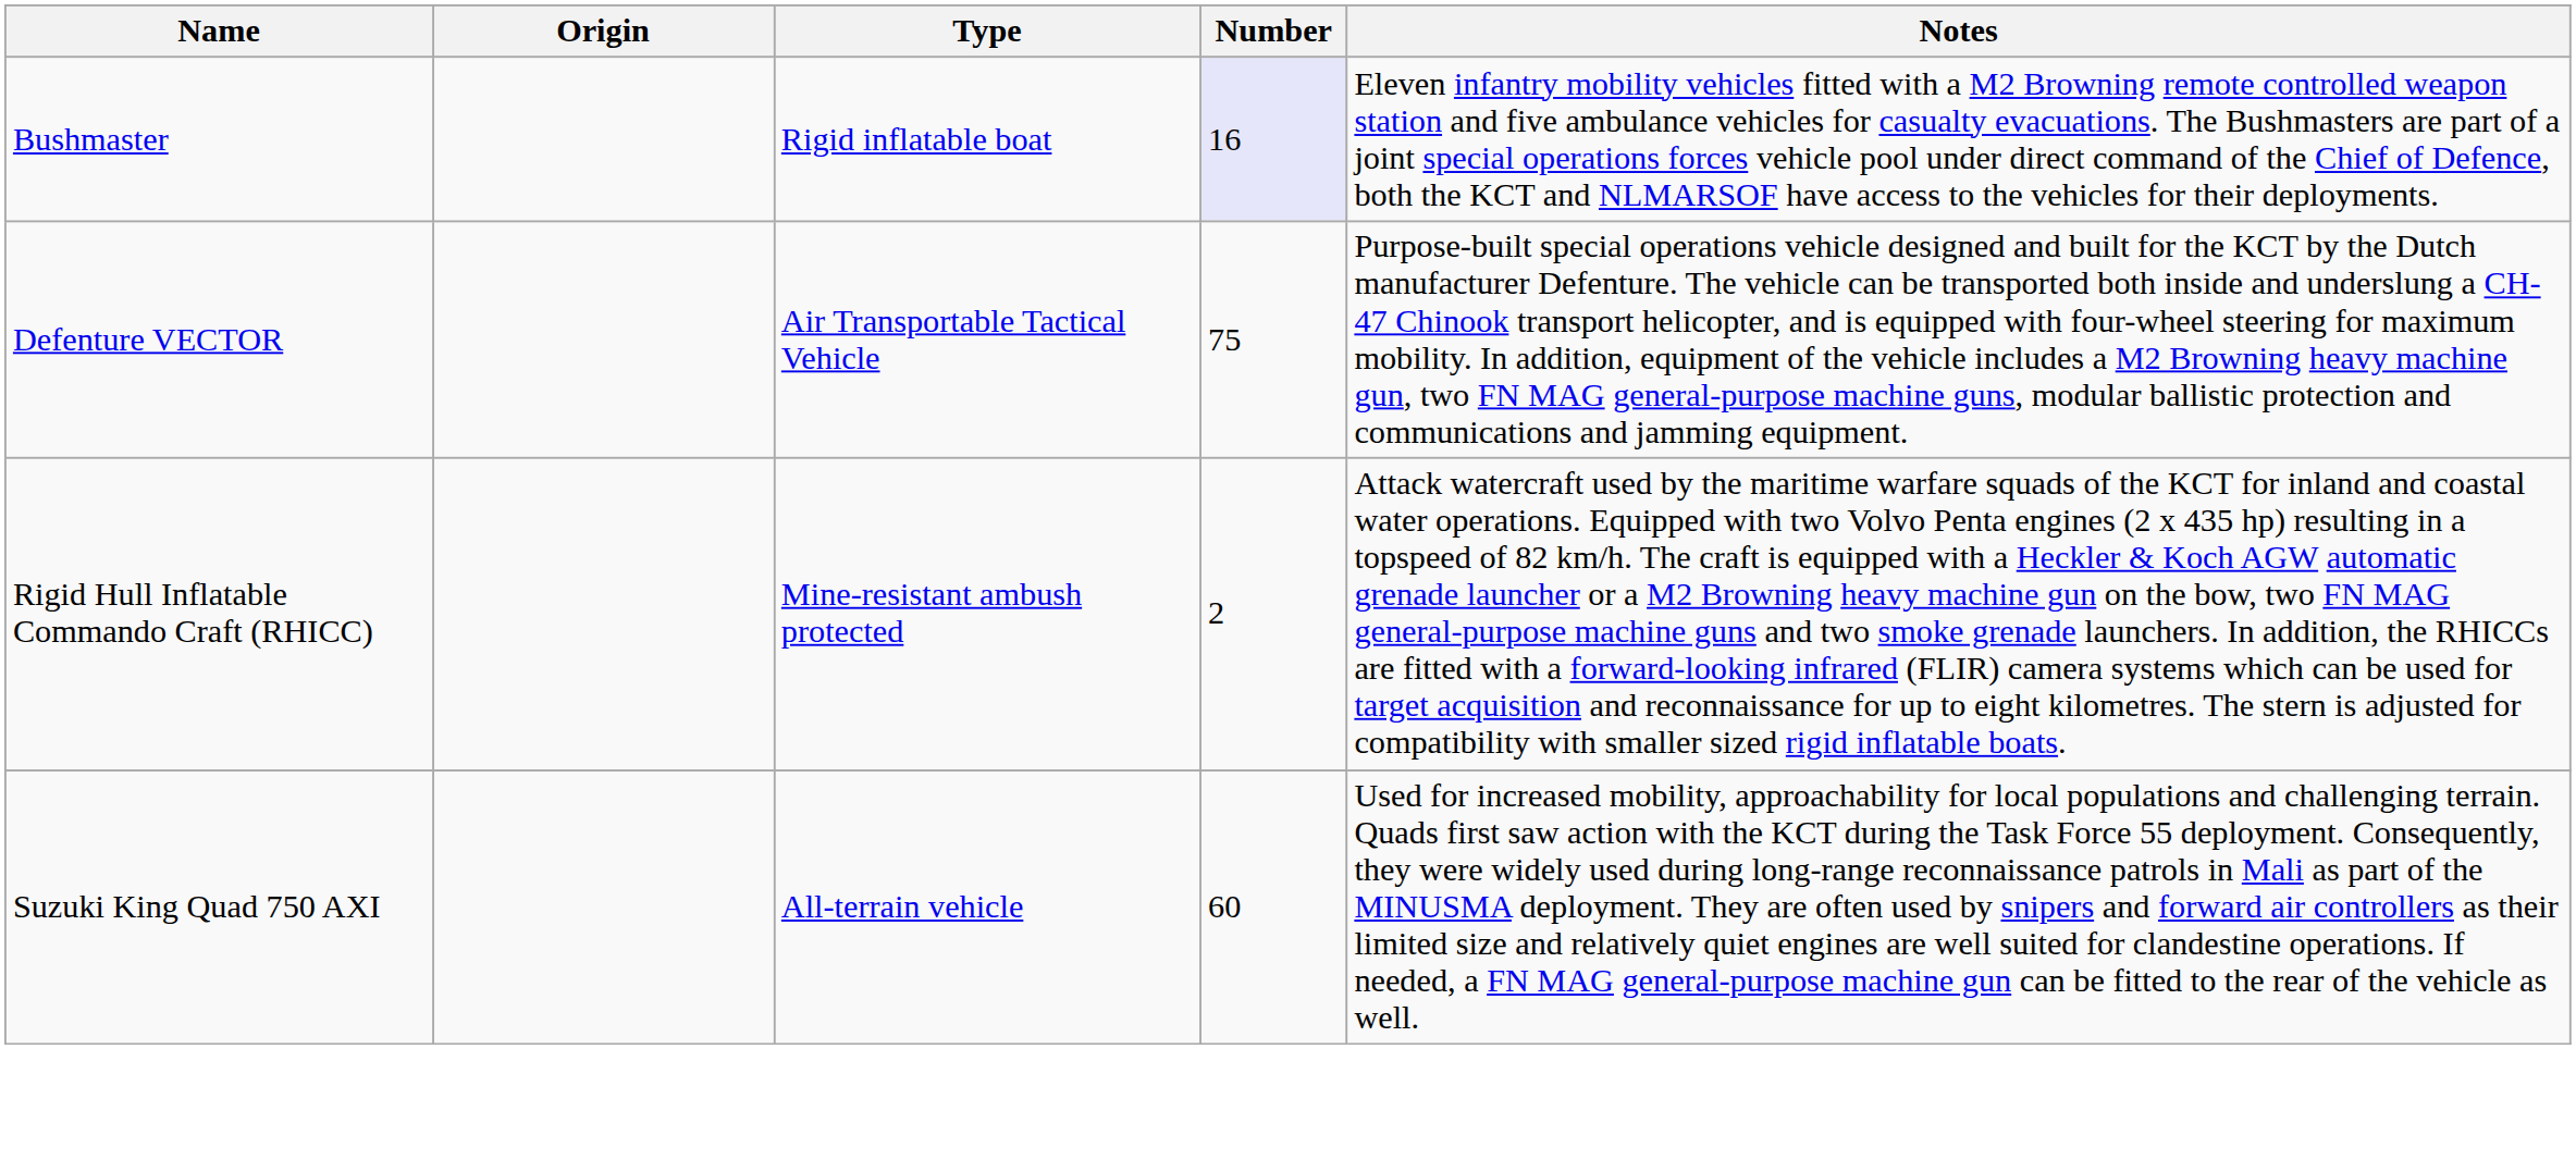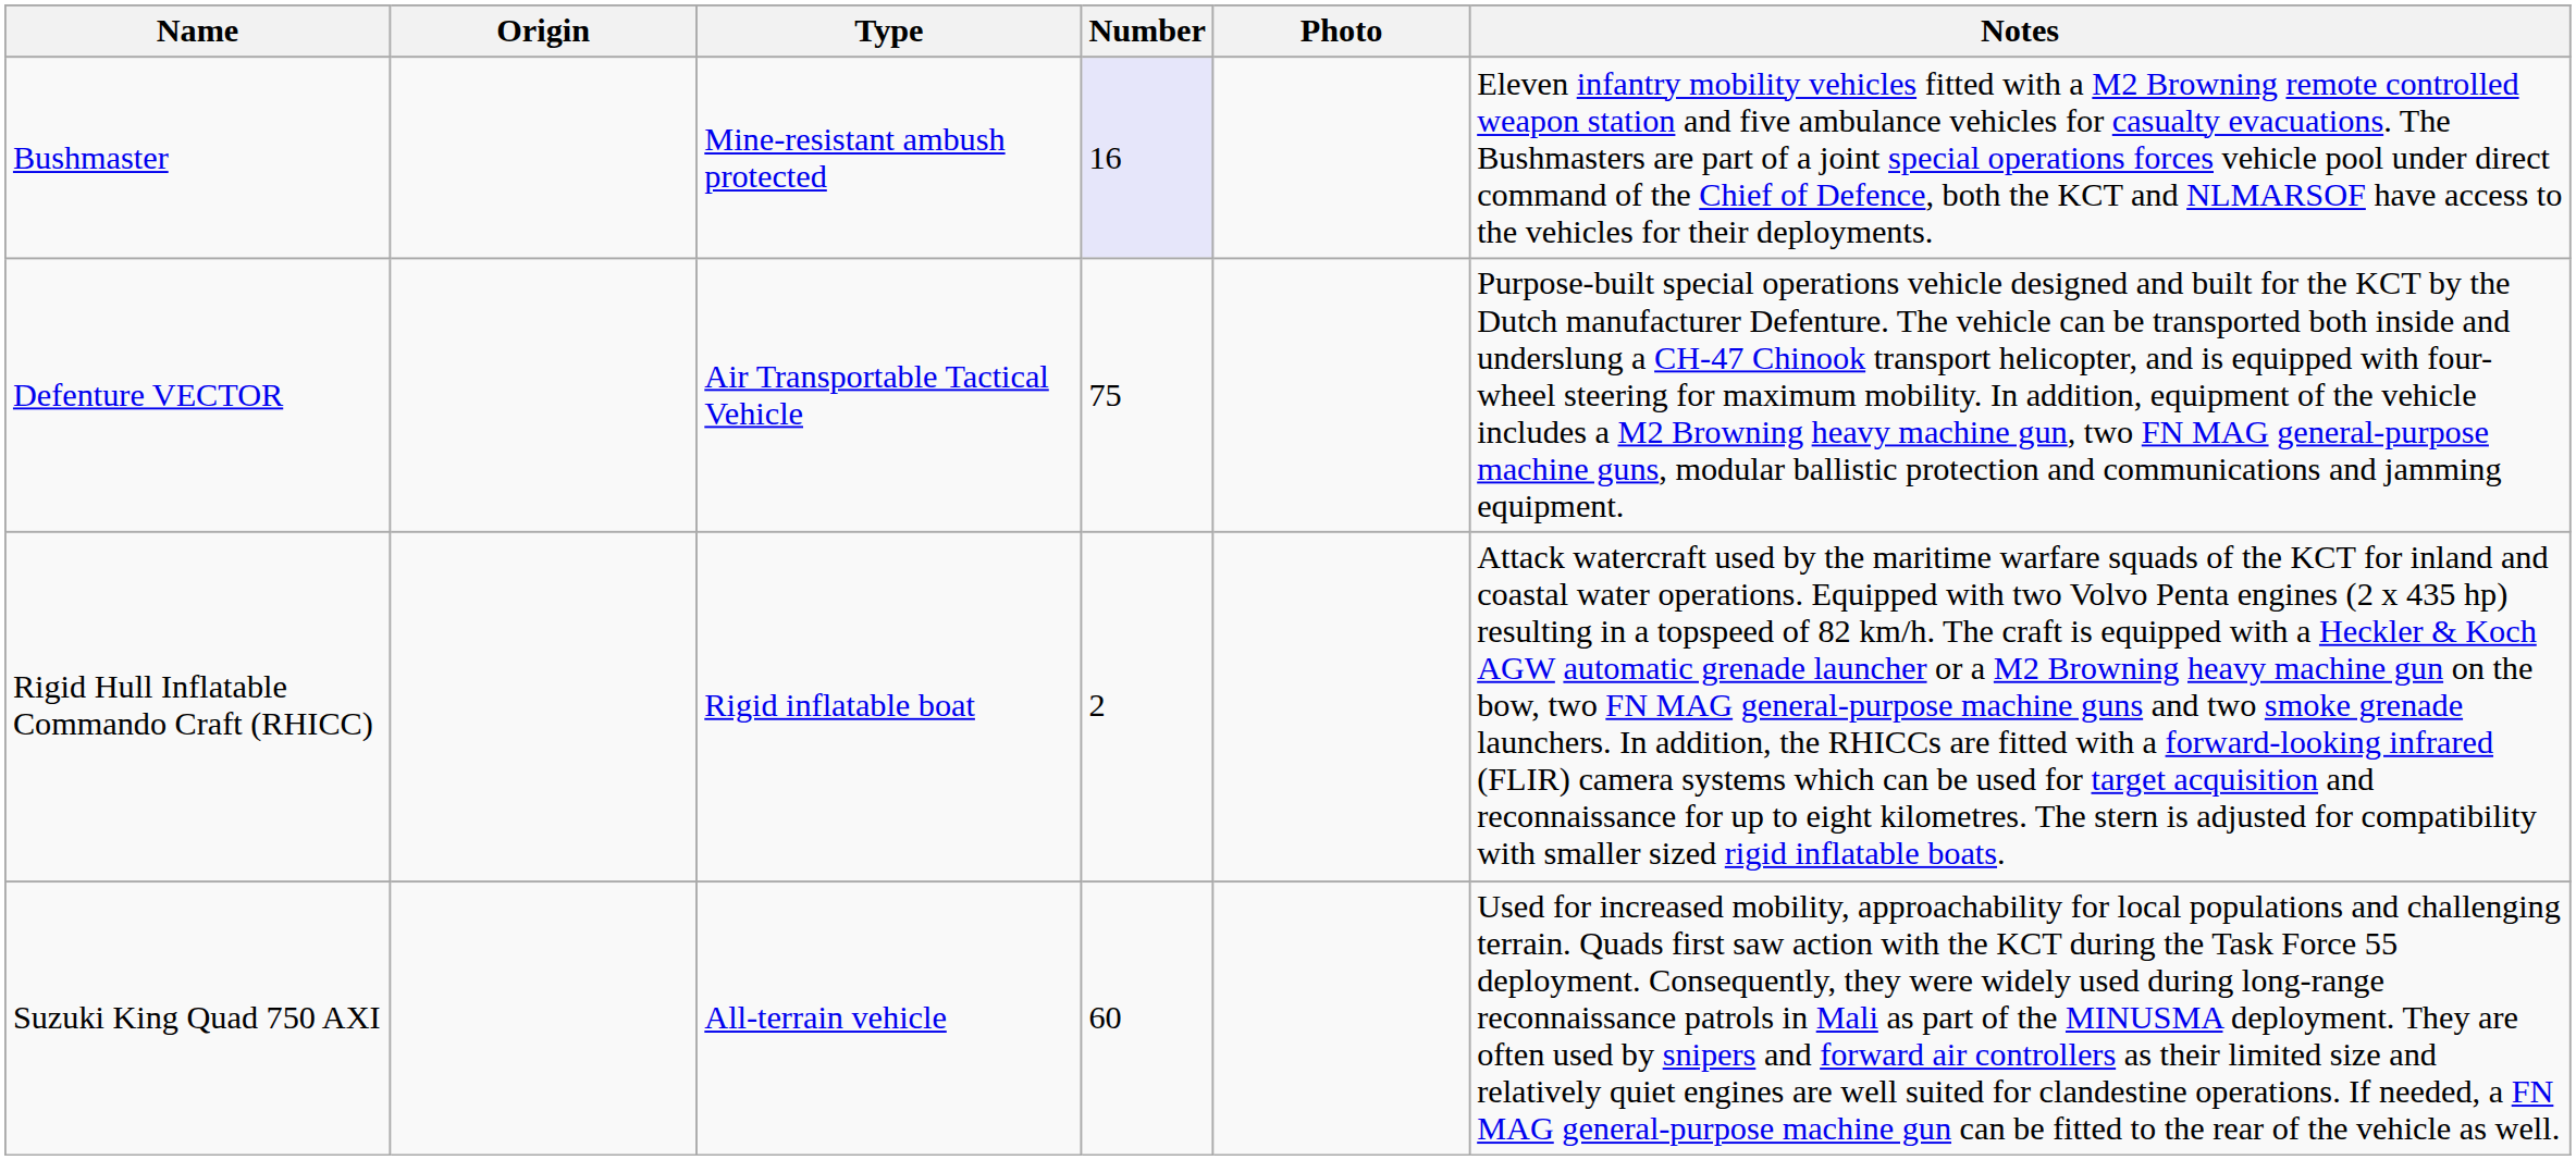+ column: Photo
Bushmaster | Type: Rigid inflatable boat -> Mine-resistant ambush protected
Rigid Hull Inflatable Commando Craft (RHICC) | Type: Mine-resistant ambush protected -> Rigid inflatable boat
